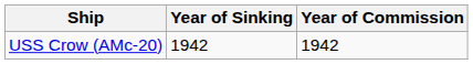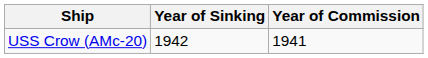USS Crow (AMc-20) | Year of Commission: 1942 -> 1941
